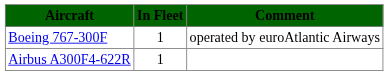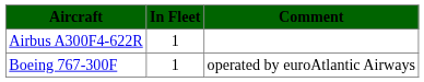rows swapped: Airbus A300F4-622R <-> Boeing 767-300F
